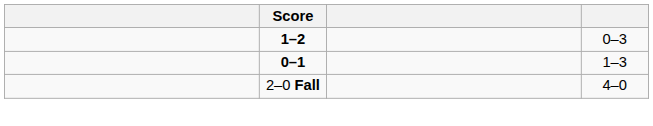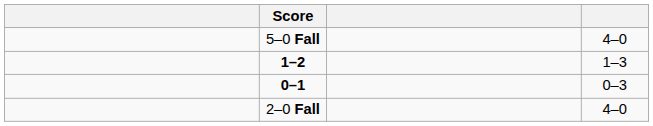+ row: 5–0 Fall | 4–0
1–2 | column 4: 0–3 -> 1–3
0–1 | column 4: 1–3 -> 0–3
